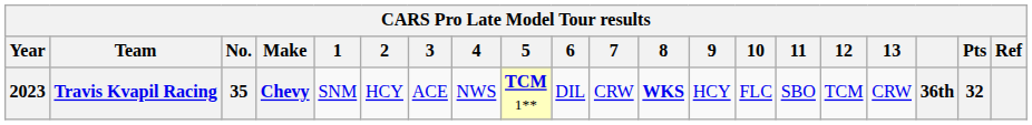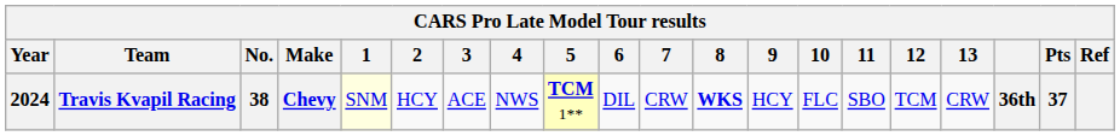Travis Kvapil Racing | Year: 2023 -> 2024
Travis Kvapil Racing | No.: 35 -> 38
Travis Kvapil Racing | 1: no background -> lightyellow background
Travis Kvapil Racing | Pts: 32 -> 37
